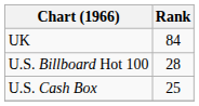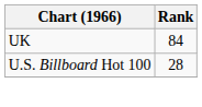- row: U.S. Cash Box | 25
